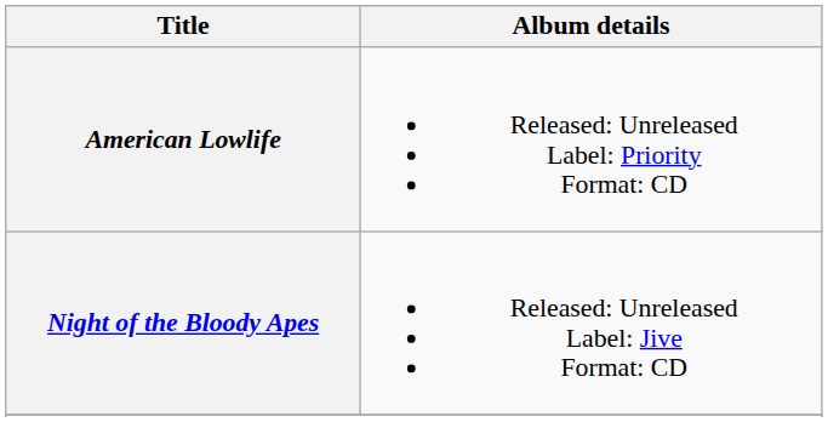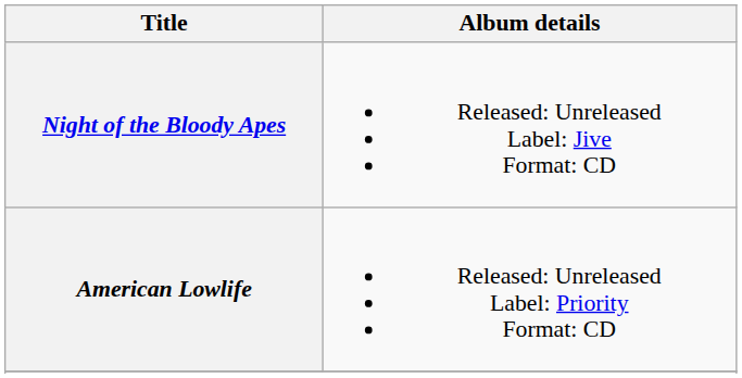rows swapped: Night of the Bloody Apes <-> American Lowlife
